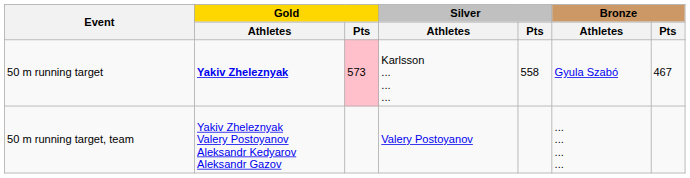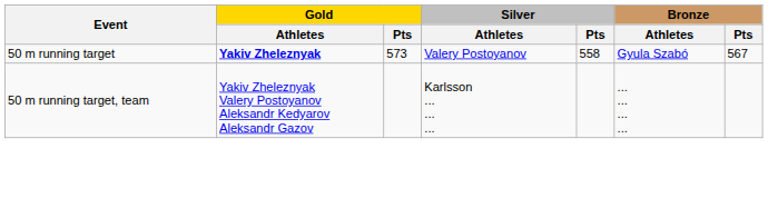50 m running target | Gold / Pts: pink background -> no background
50 m running target | Silver / Athletes: Karlsson ... ... ... -> Valery Postoyanov
50 m running target | Bronze / Pts: 467 -> 567
50 m running target, team | Silver / Athletes: Valery Postoyanov -> Karlsson ... ... ...
